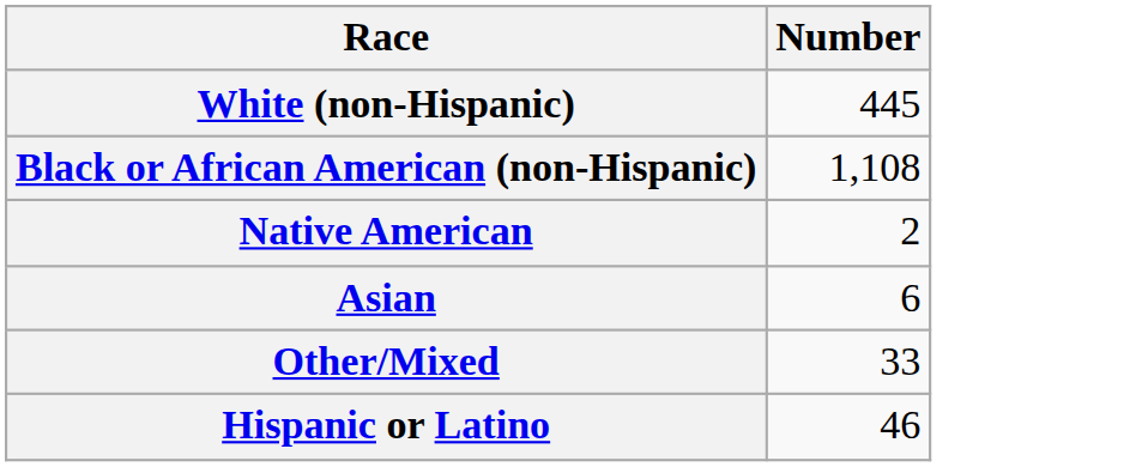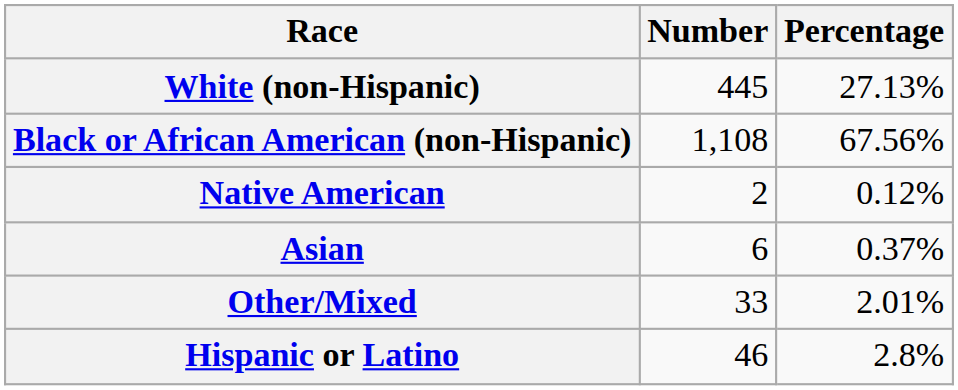+ column: Percentage | 27.13% | 67.56% | 0.12% | 0.37% | 2.01% | 2.8%
